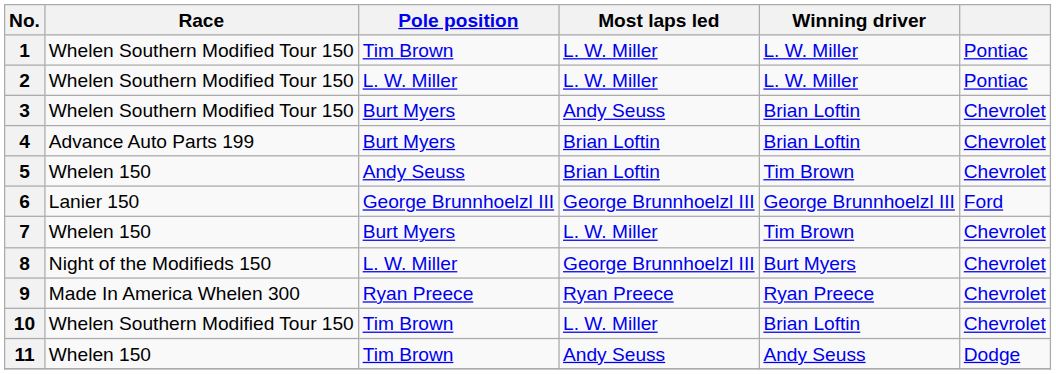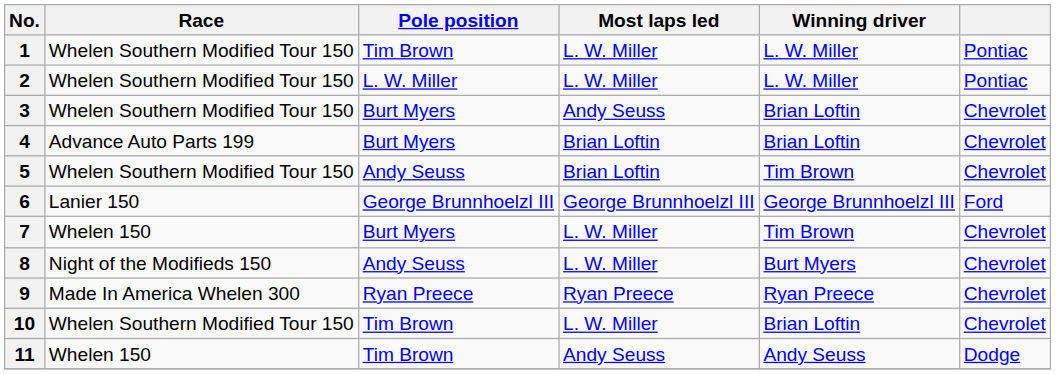5 | Race: Whelen 150 -> Whelen Southern Modified Tour 150
8 | Pole position: L. W. Miller -> Andy Seuss
8 | Most laps led: George Brunnhoelzl III -> L. W. Miller
